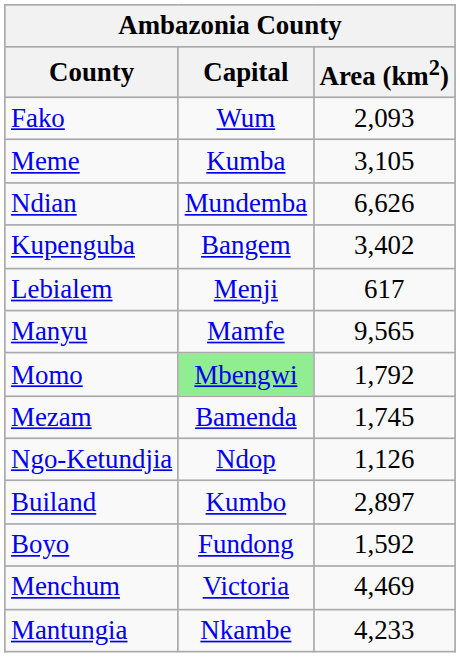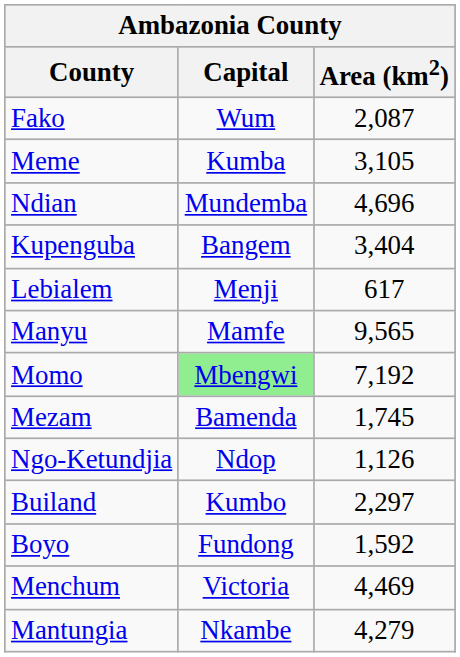Fako | Area (km2): 2,093 -> 2,087
Ndian | Area (km2): 6,626 -> 4,696
Kupenguba | Area (km2): 3,402 -> 3,404
Momo | Area (km2): 1,792 -> 7,192
Builand | Area (km2): 2,897 -> 2,297
Mantungia | Area (km2): 4,233 -> 4,279
